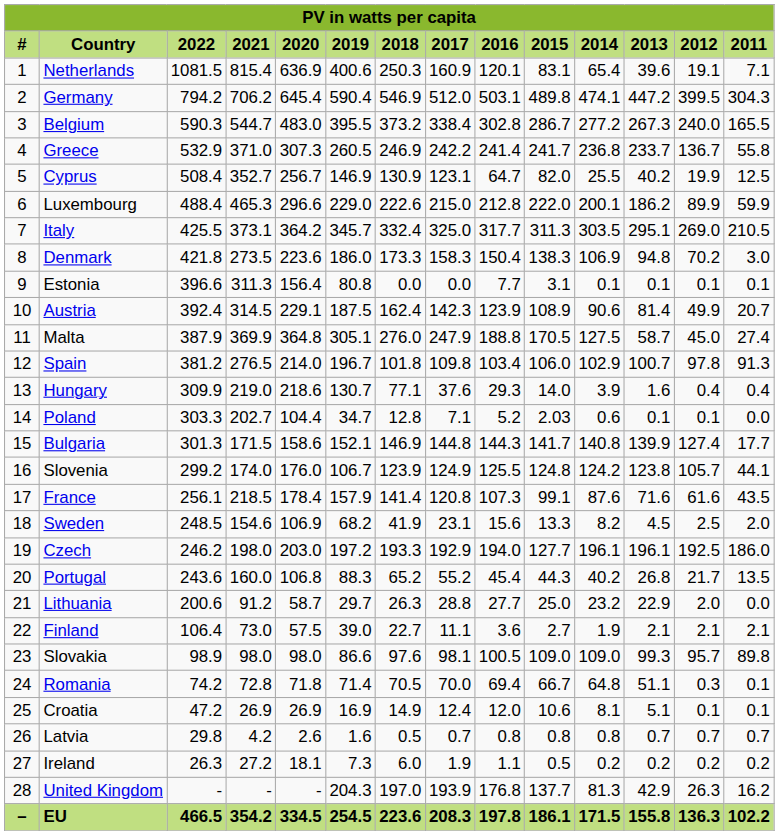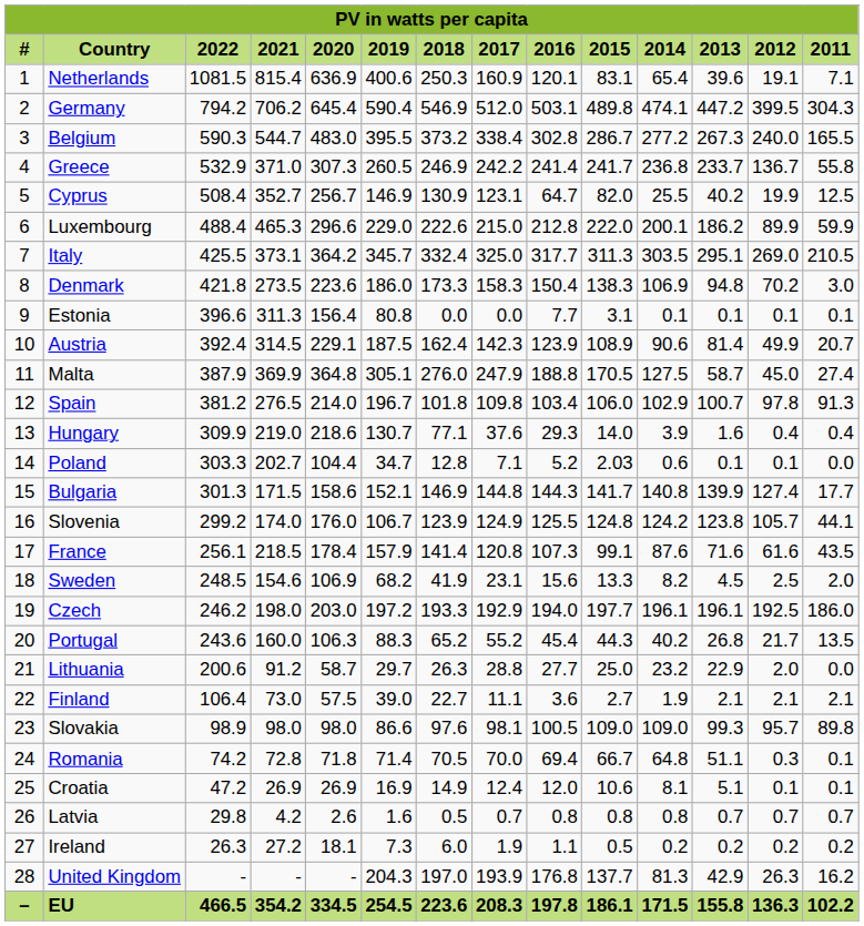Czech | 2015: 127.7 -> 197.7
Portugal | 2020: 106.8 -> 106.3
